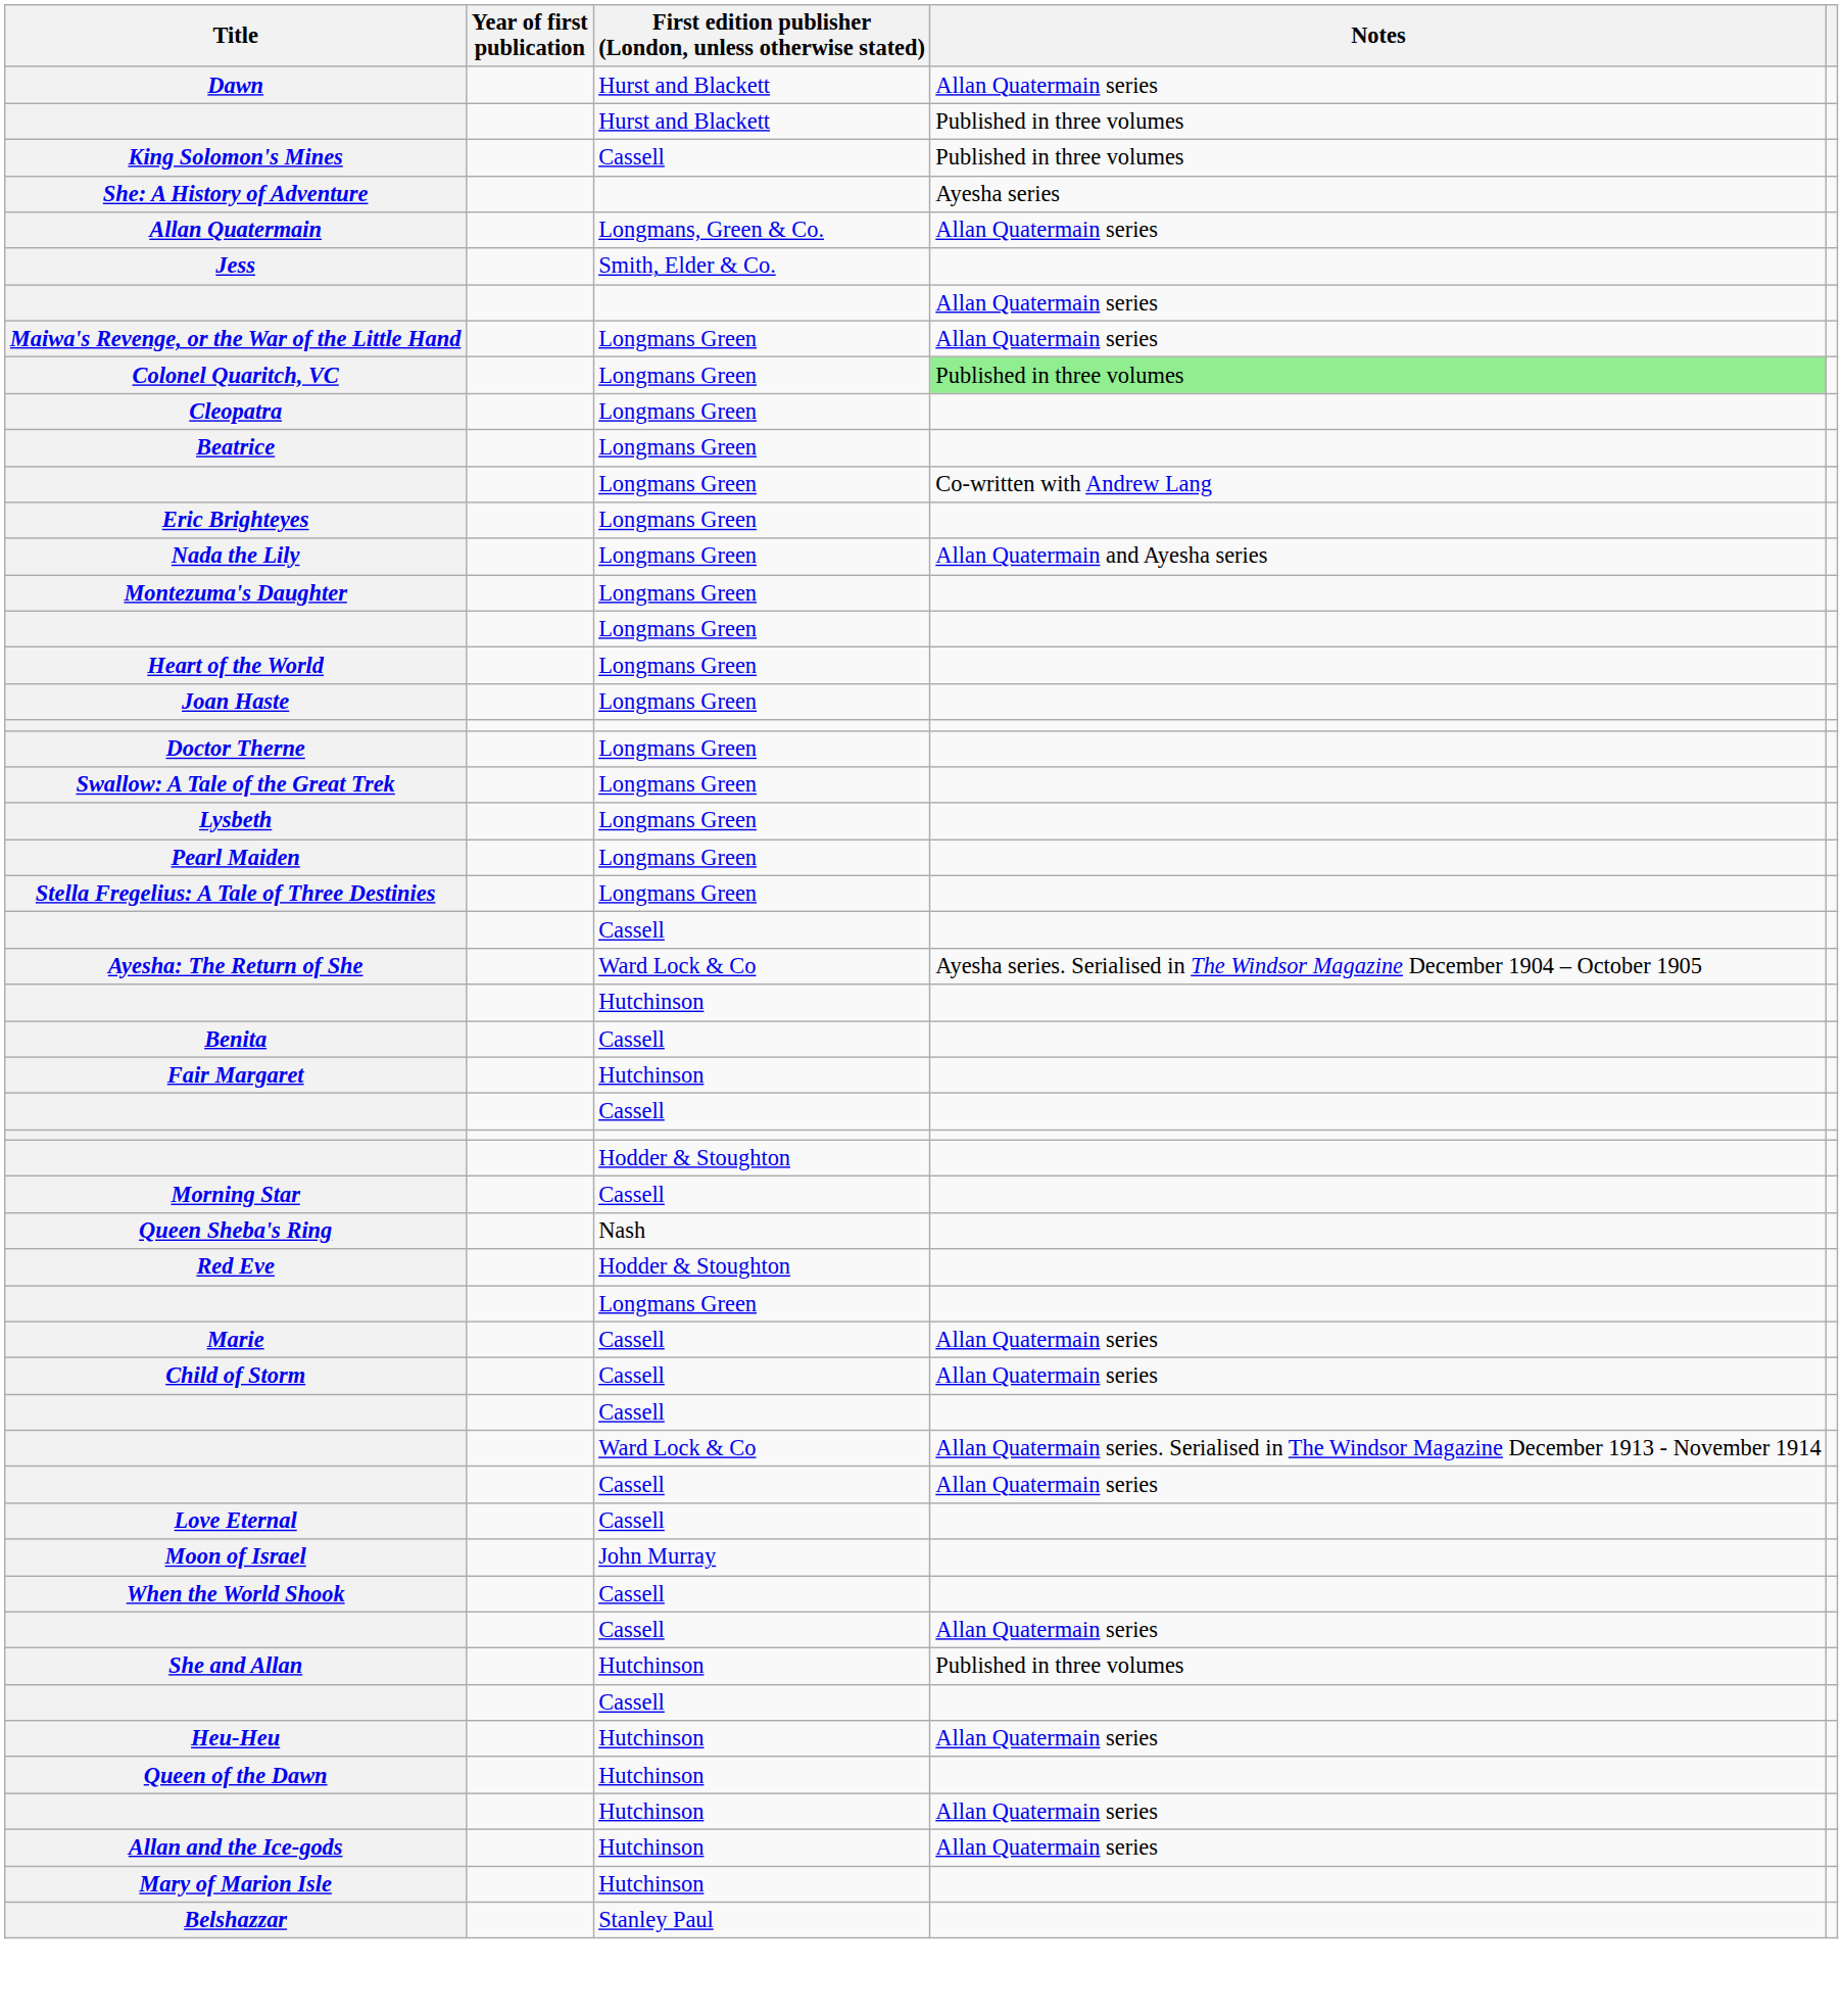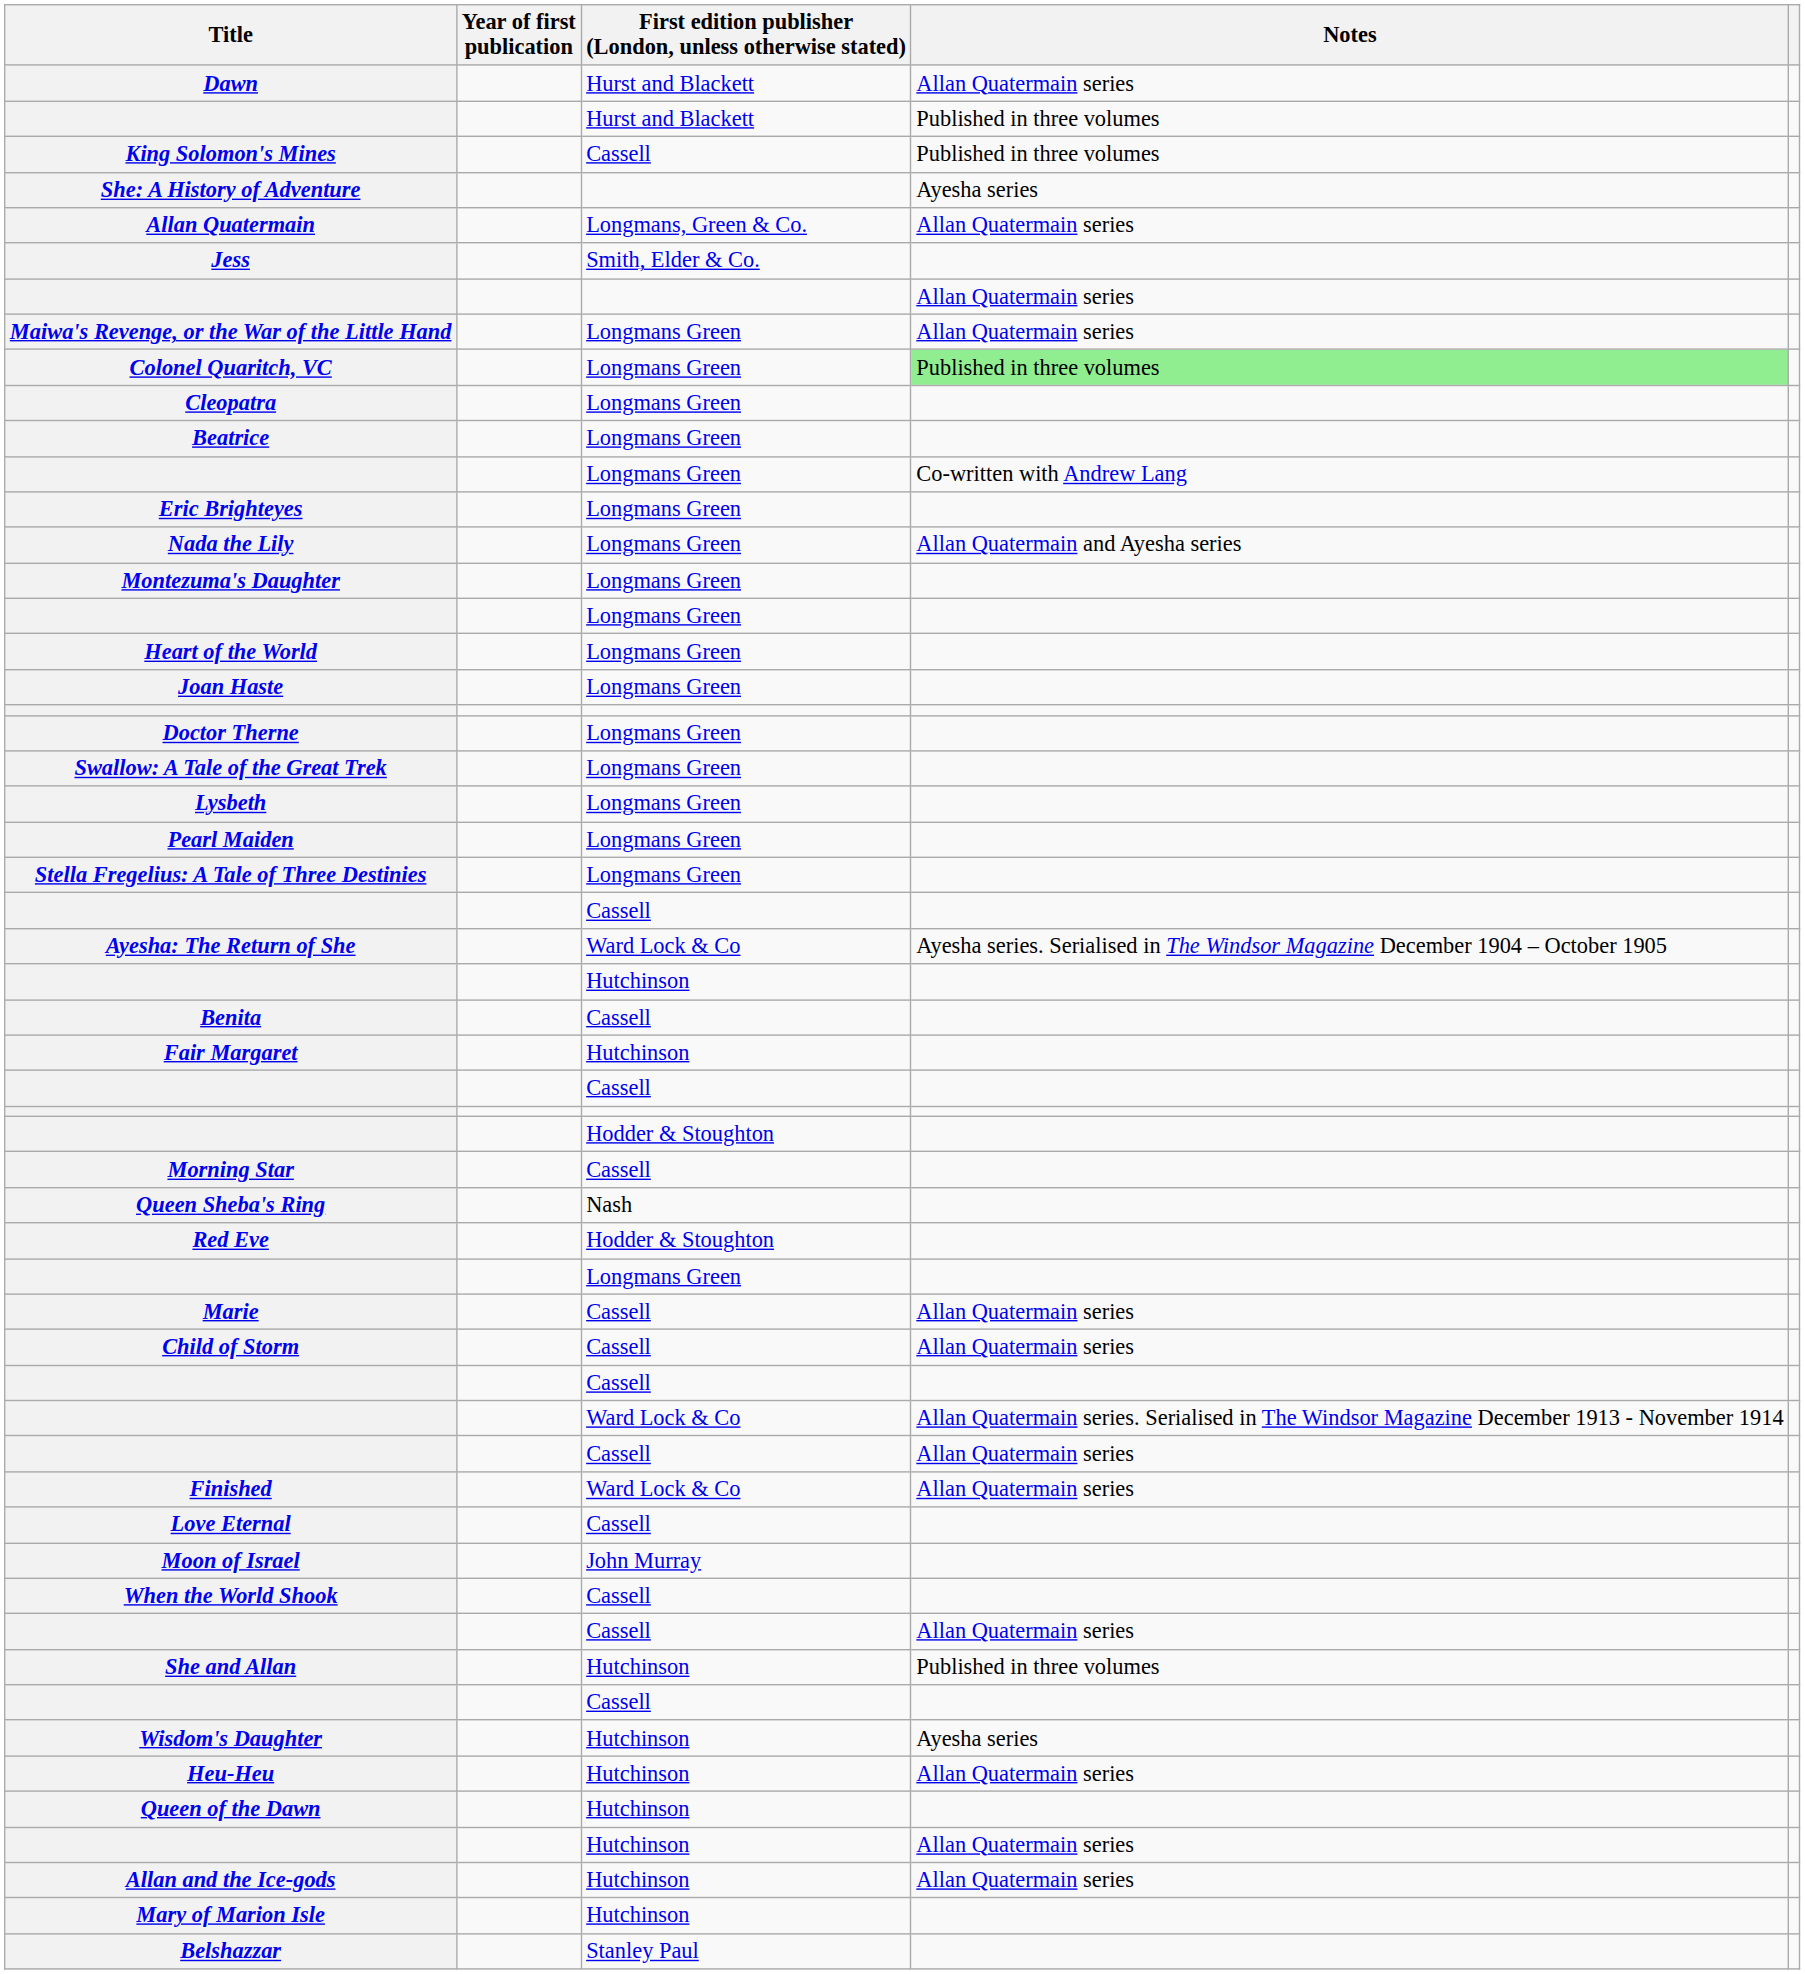+ row: Finished | Ward Lock & Co | Allan Quatermain series
+ row: Wisdom's Daughter | Hutchinson | Ayesha series
